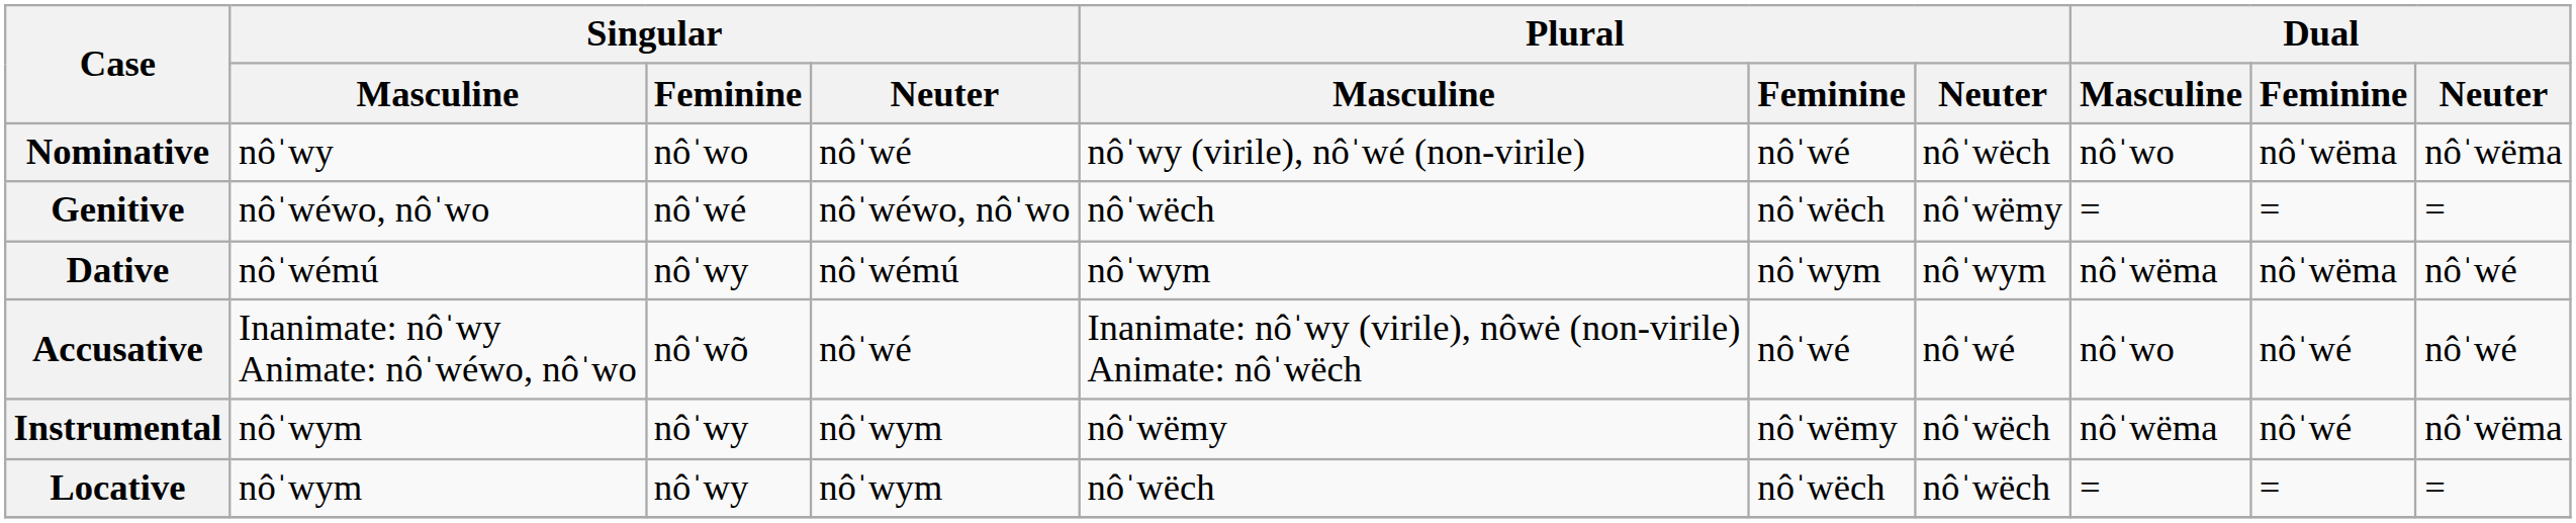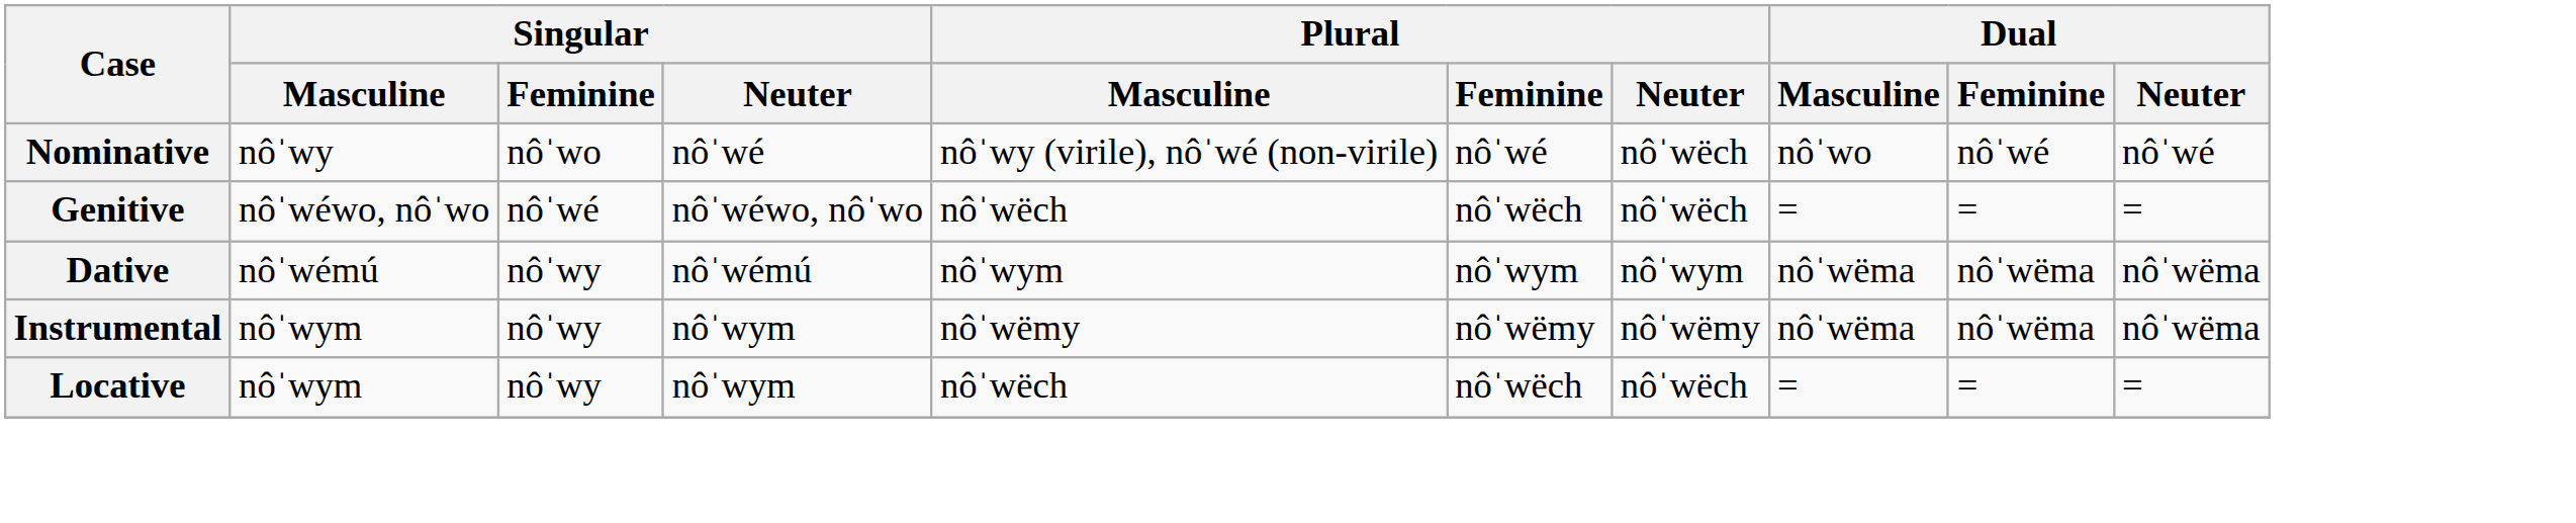Nominative | Dual / Feminine: nôˈwëma -> nôˈwé
Nominative | Dual / Neuter: nôˈwëma -> nôˈwé
Genitive | Plural / Neuter: nôˈwëmy -> nôˈwëch
Dative | Dual / Neuter: nôˈwé -> nôˈwëma
- row: Accusative | Inanimate: nôˈwy Animate: nôˈwéwo, nôˈwo | nôˈwõ | nôˈwé | Inanimate: nôˈwy (virile), nôwė (non-virile) Animate: nôˈwëch | nôˈwé | nôˈwé | nôˈwo | nôˈwé | nôˈwé
Instrumental | Plural / Neuter: nôˈwëch -> nôˈwëmy
Instrumental | Dual / Feminine: nôˈwé -> nôˈwëma
